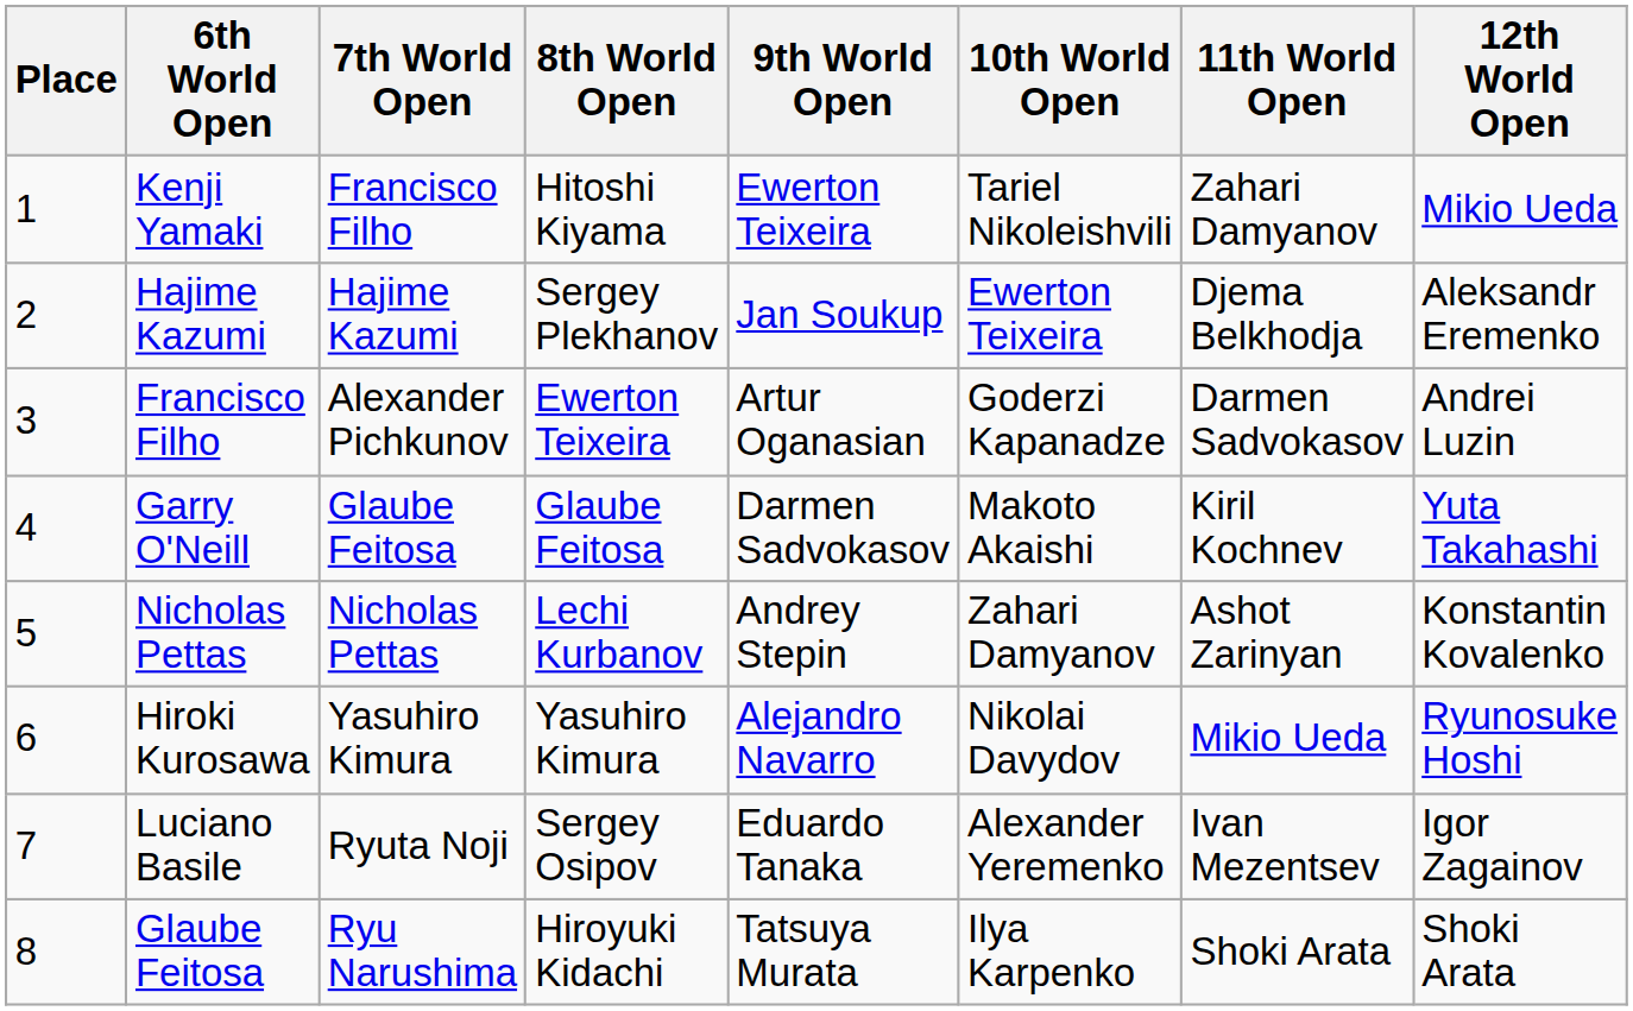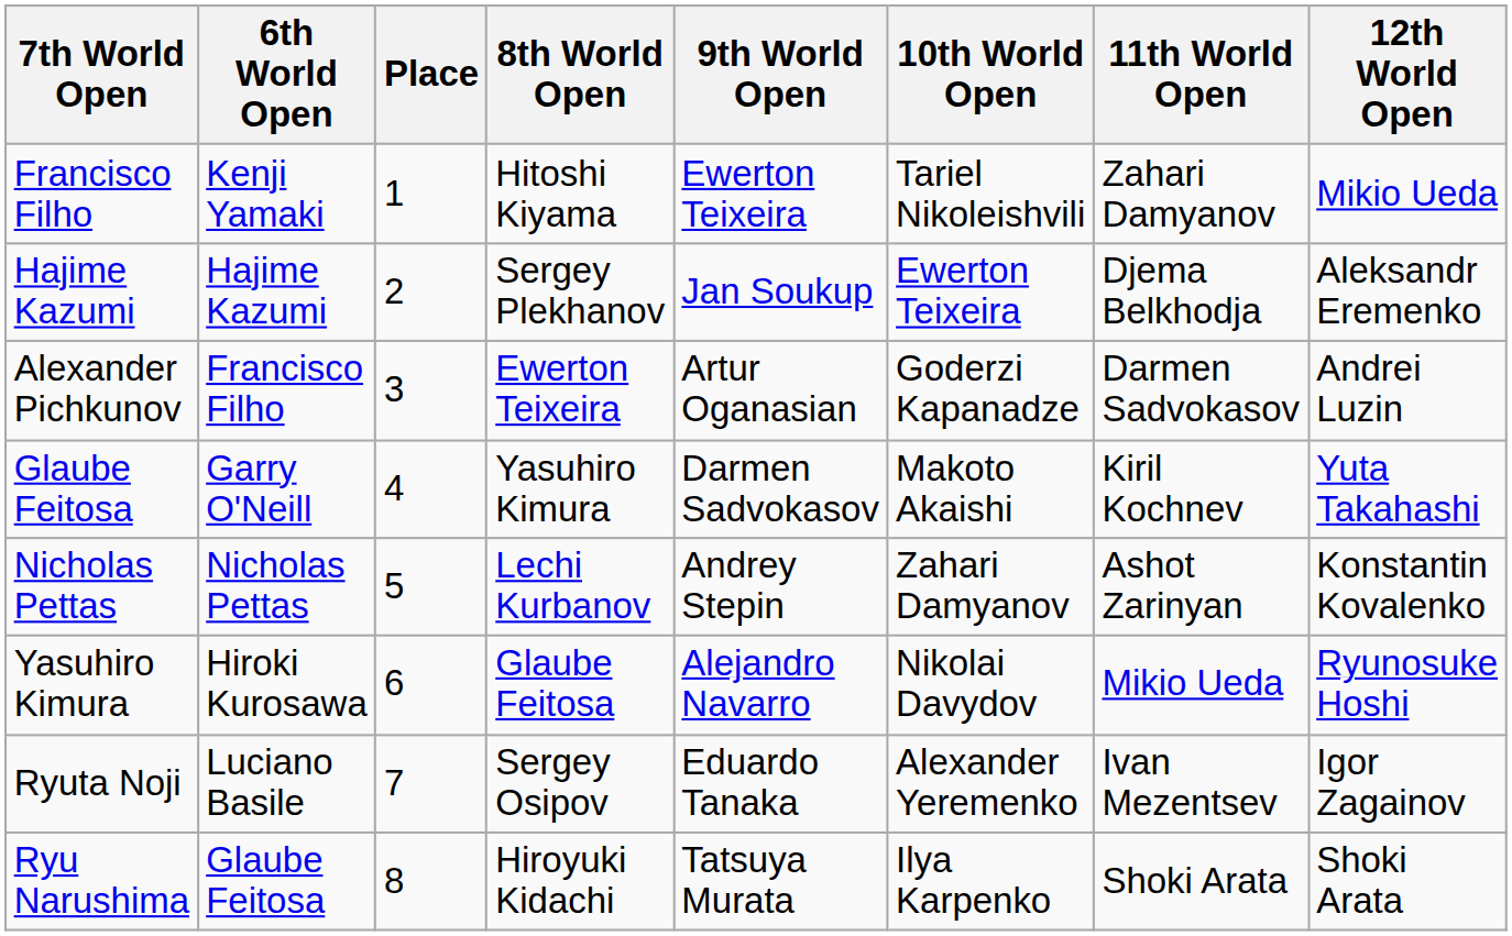columns swapped: Place <-> 7th World Open
Garry O'Neill | 8th World Open: Glaube Feitosa -> Yasuhiro Kimura
Hiroki Kurosawa | 8th World Open: Yasuhiro Kimura -> Glaube Feitosa
